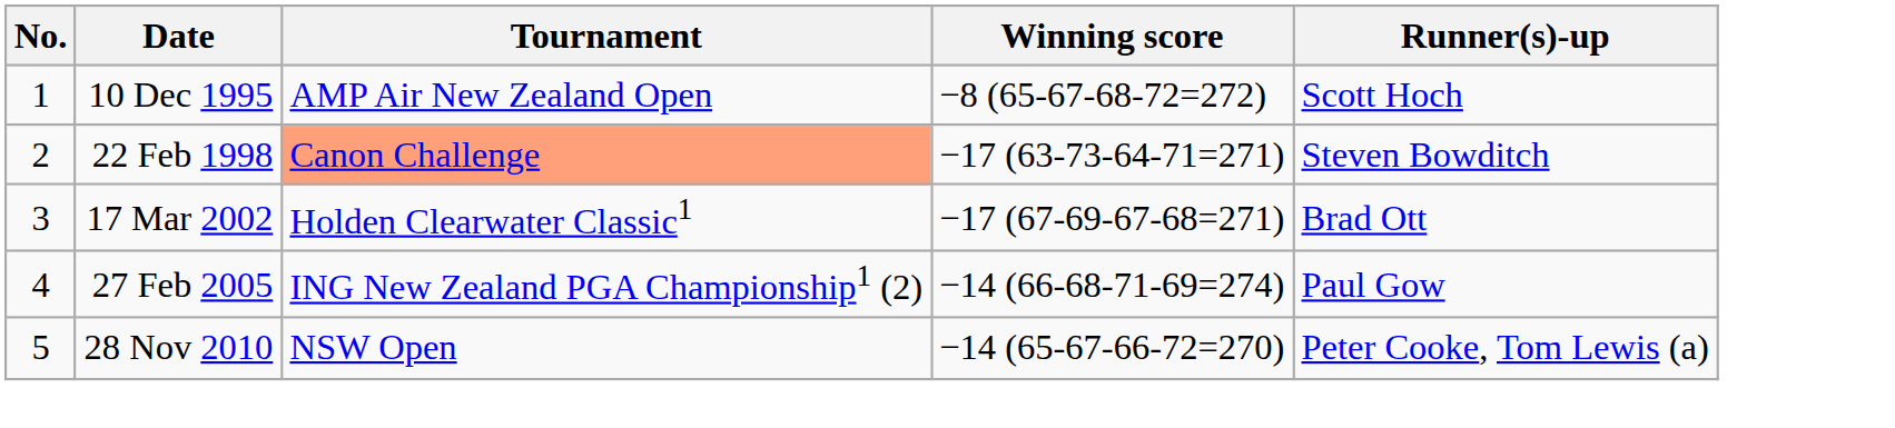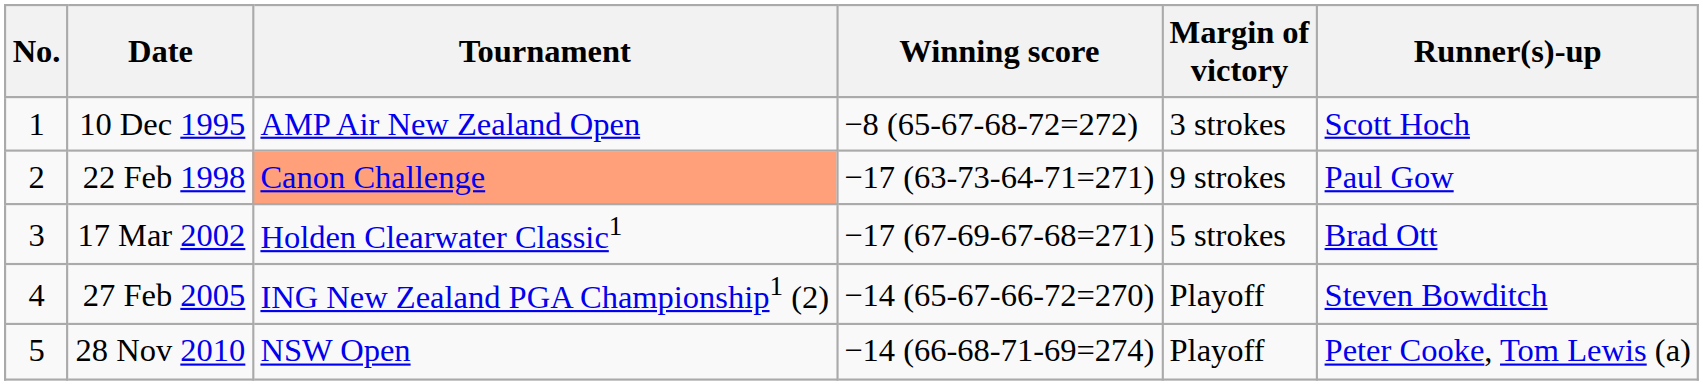+ column: Margin of victory | 3 strokes | 9 strokes | 5 strokes | Playoff | Playoff
22 Feb 1998 | Runner(s)-up: Steven Bowditch -> Paul Gow
27 Feb 2005 | Winning score: −14 (66-68-71-69=274) -> −14 (65-67-66-72=270)
27 Feb 2005 | Runner(s)-up: Paul Gow -> Steven Bowditch
28 Nov 2010 | Winning score: −14 (65-67-66-72=270) -> −14 (66-68-71-69=274)
